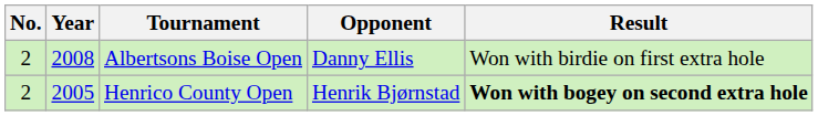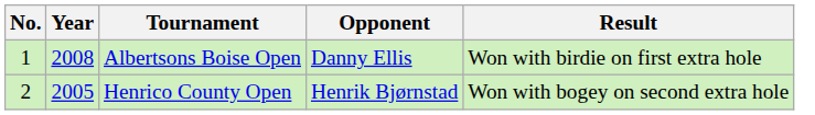Albertsons Boise Open | No.: 2 -> 1
Henrico County Open | Result: bold -> normal
